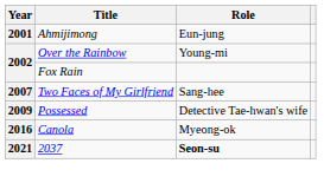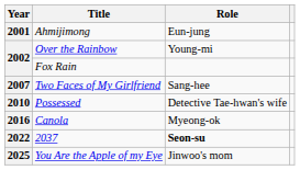Possessed | Year: 2009 -> 2010
2037 | Year: 2021 -> 2022
+ row: 2025 | You Are the Apple of my Eye | Jinwoo's mom
